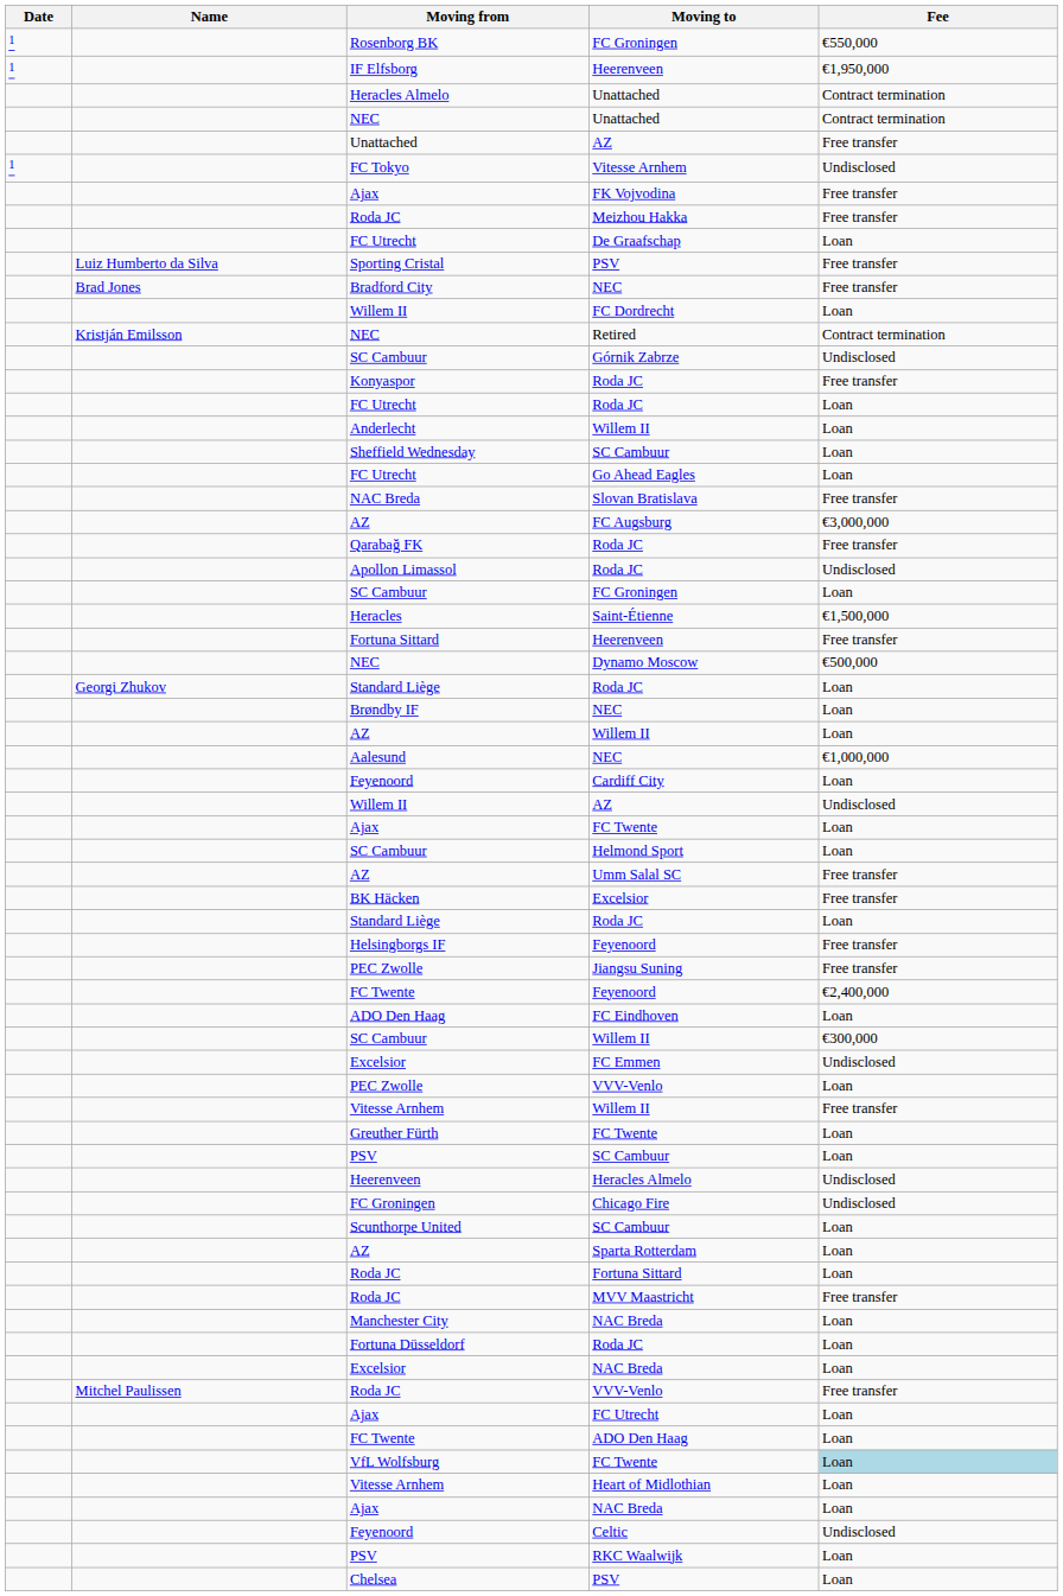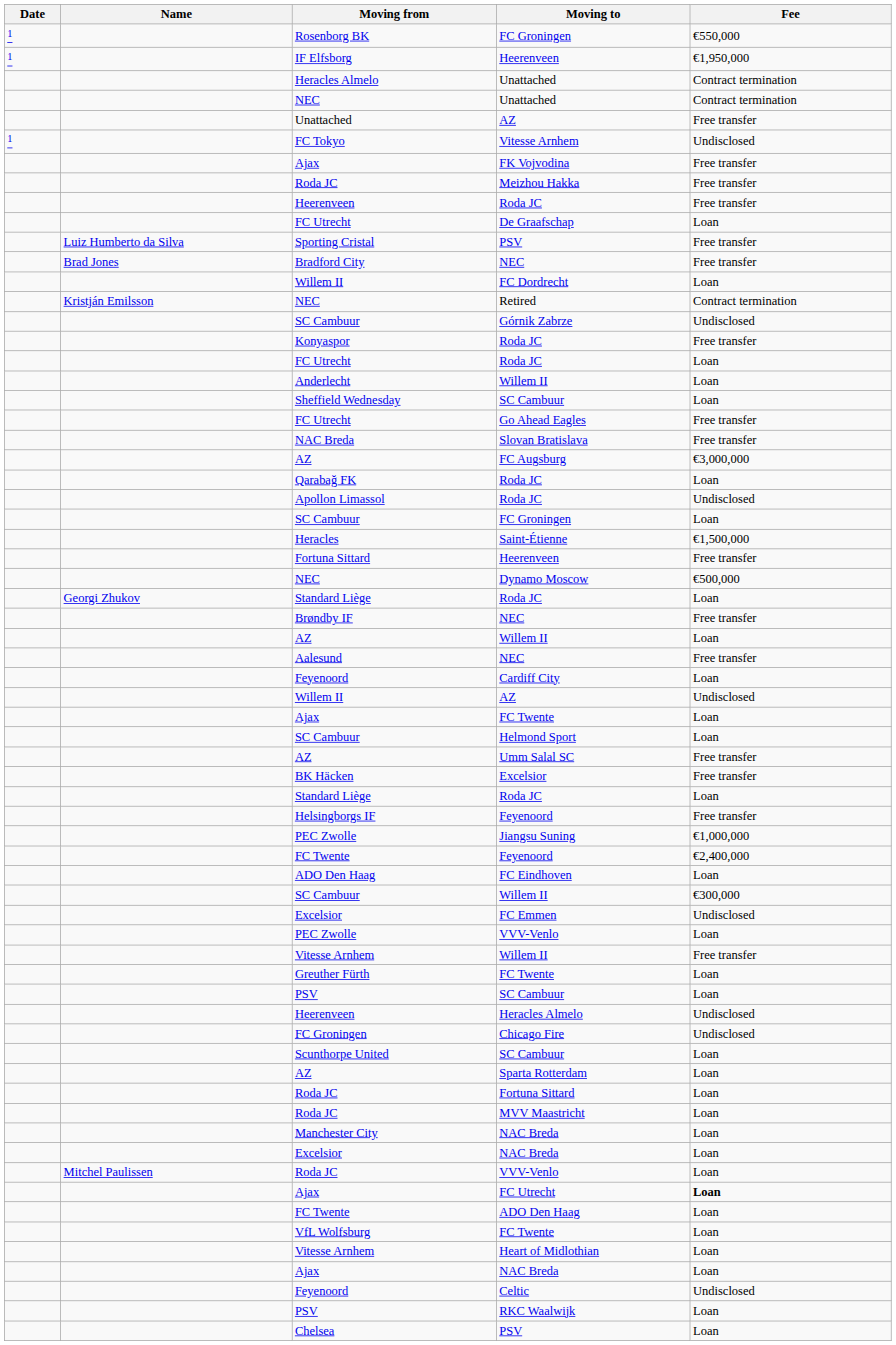+ row: Heerenveen | Roda JC | Free transfer
FC Utrecht / Go Ahead Eagles | Fee: Loan -> Free transfer
Qarabağ FK | Fee: Free transfer -> Loan
Brøndby IF | Fee: Loan -> Free transfer
Aalesund | Fee: €1,000,000 -> Free transfer
PEC Zwolle / Jiangsu Suning | Fee: Free transfer -> €1,000,000
Roda JC / MVV Maastricht | Fee: Free transfer -> Loan
- row: Fortuna Düsseldorf | Roda JC | Loan
Roda JC / VVV-Venlo | Fee: Free transfer -> Loan
Ajax / FC Utrecht | Fee: normal -> bold
VfL Wolfsburg | Fee: lightblue background -> no background
